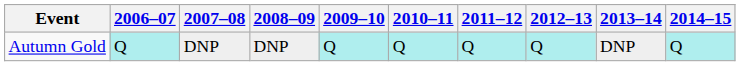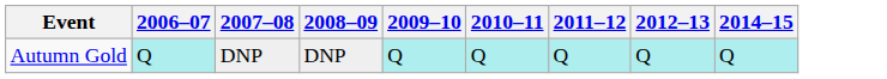- column: 2013–14 | DNP
